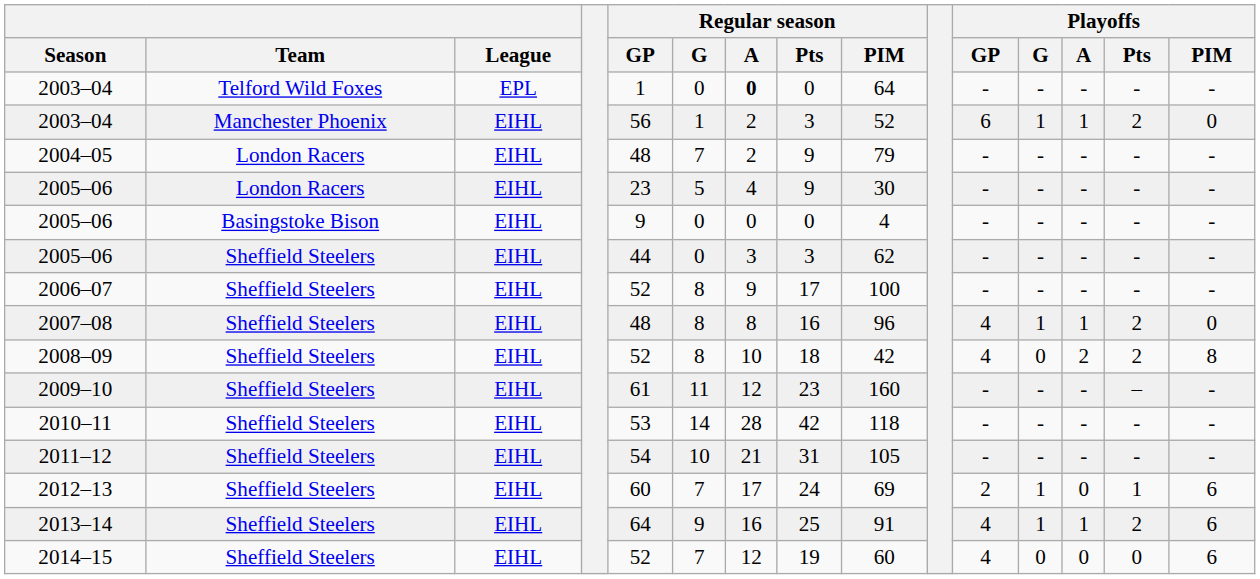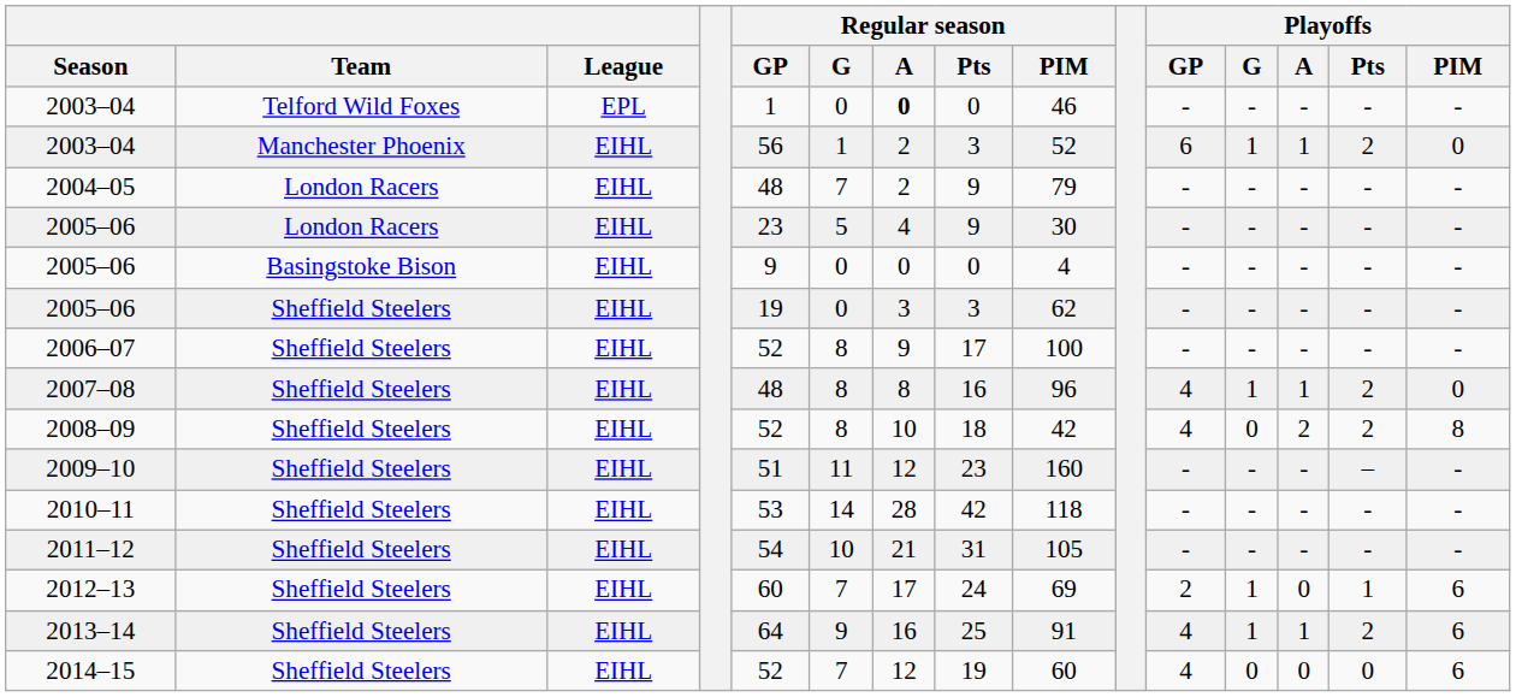2003–04 / Telford Wild Foxes | Regular season / PIM: 64 -> 46
2005–06 / Sheffield Steelers | Regular season / GP: 44 -> 19
2009–10 | Regular season / GP: 61 -> 51
